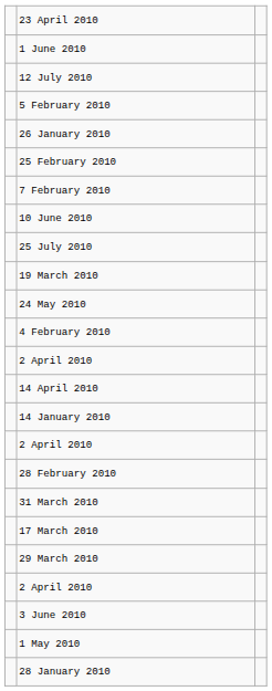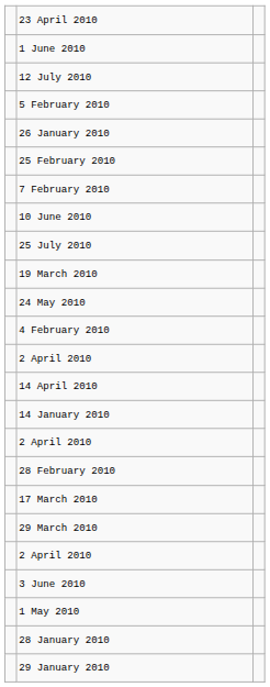- row: 31 March 2010
+ row: 29 January 2010
